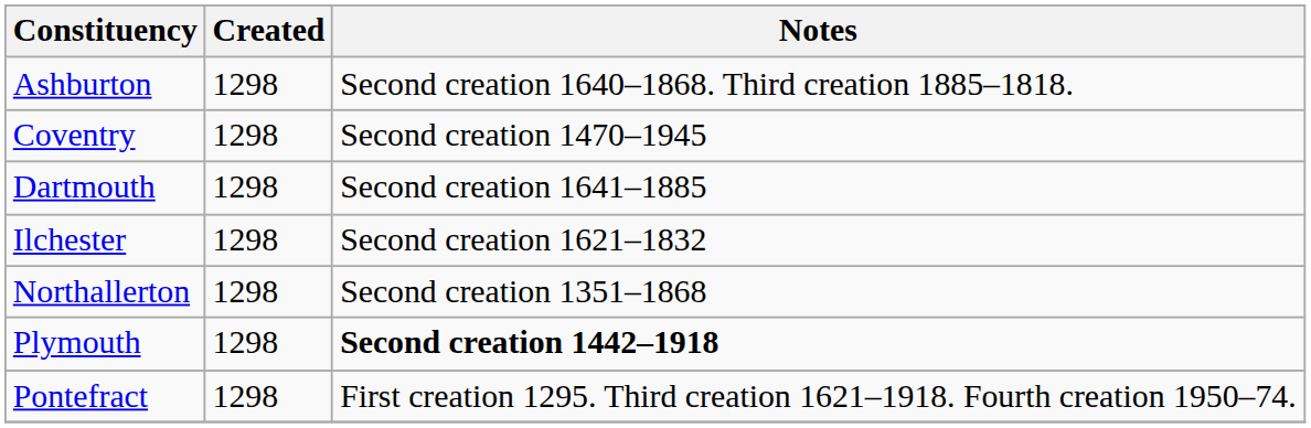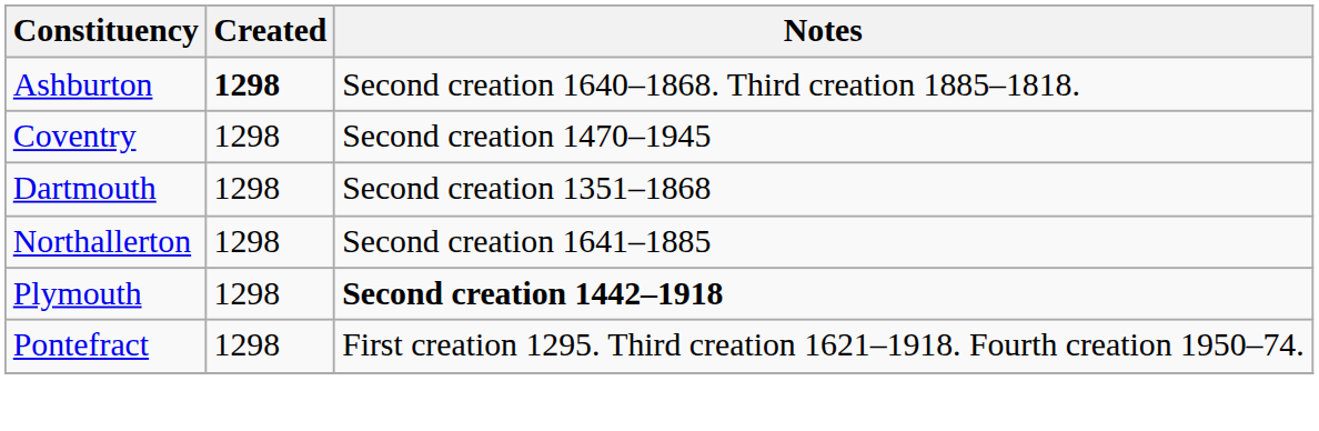Ashburton | Created: normal -> bold
Dartmouth | Notes: Second creation 1641–1885 -> Second creation 1351–1868
- row: Ilchester | 1298 | Second creation 1621–1832
Northallerton | Notes: Second creation 1351–1868 -> Second creation 1641–1885
